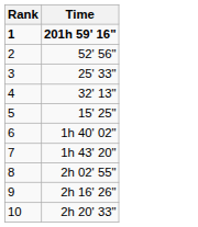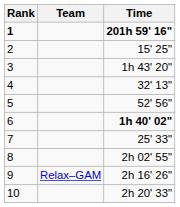+ column: Team | Relax–GAM
2 | Time: 52' 56" -> 15' 25"
3 | Time: 25' 33" -> 1h 43' 20"
5 | Time: 15' 25" -> 52' 56"
6 | Time: normal -> bold
7 | Time: 1h 43' 20" -> 25' 33"
